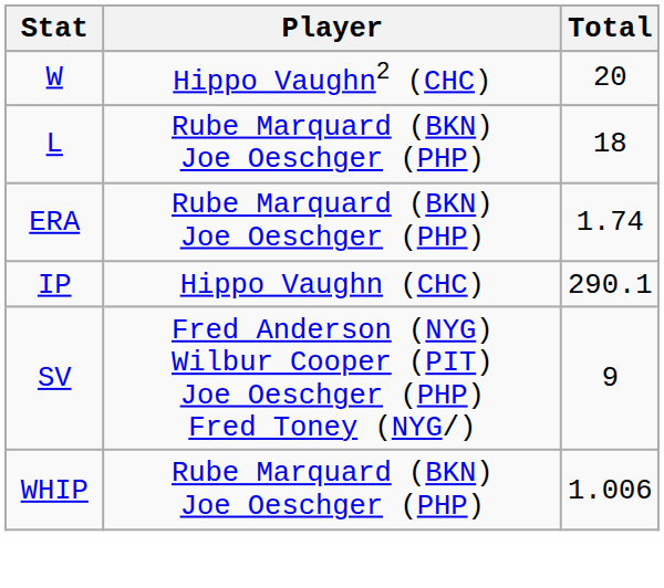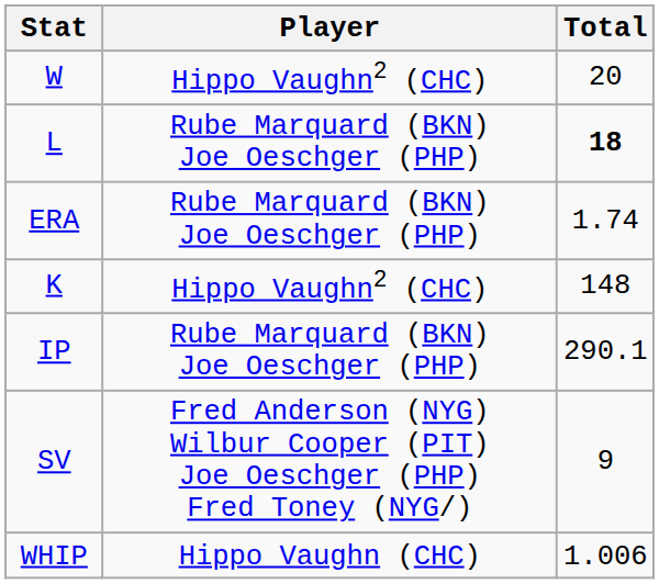L | Total: normal -> bold
+ row: K | Hippo Vaughn2 (CHC) | 148
IP | Player: Hippo Vaughn (CHC) -> Rube Marquard (BKN) Joe Oeschger (PHP)
WHIP | Player: Rube Marquard (BKN) Joe Oeschger (PHP) -> Hippo Vaughn (CHC)
